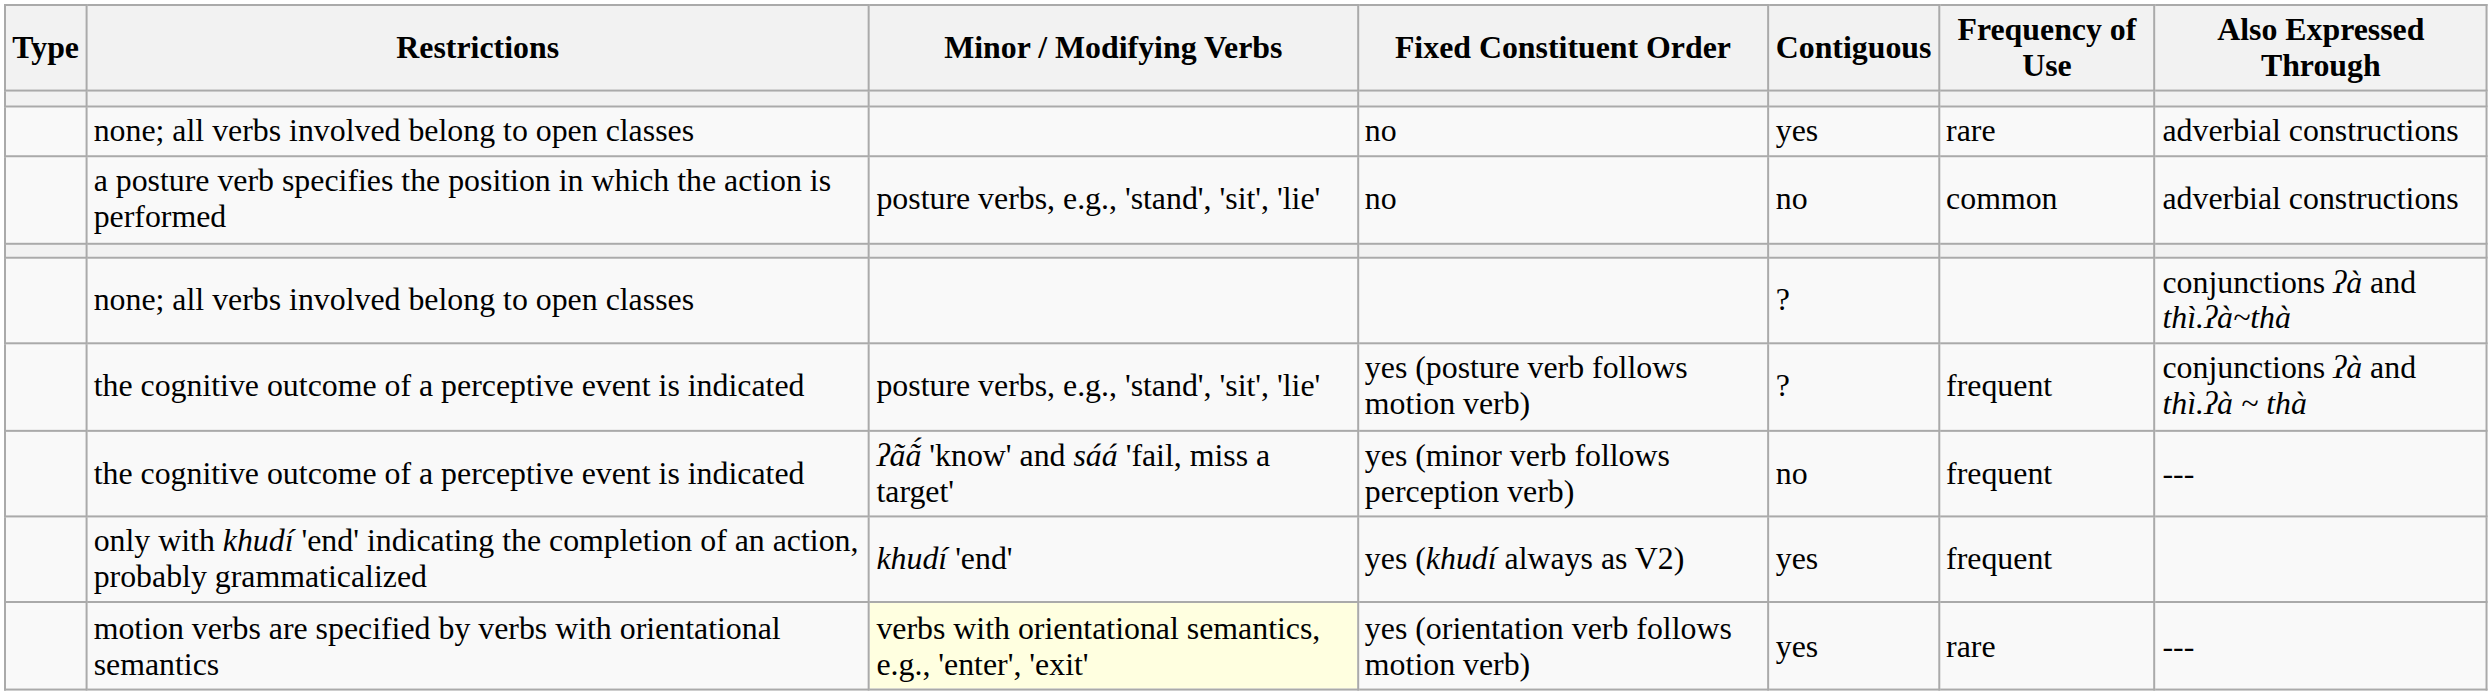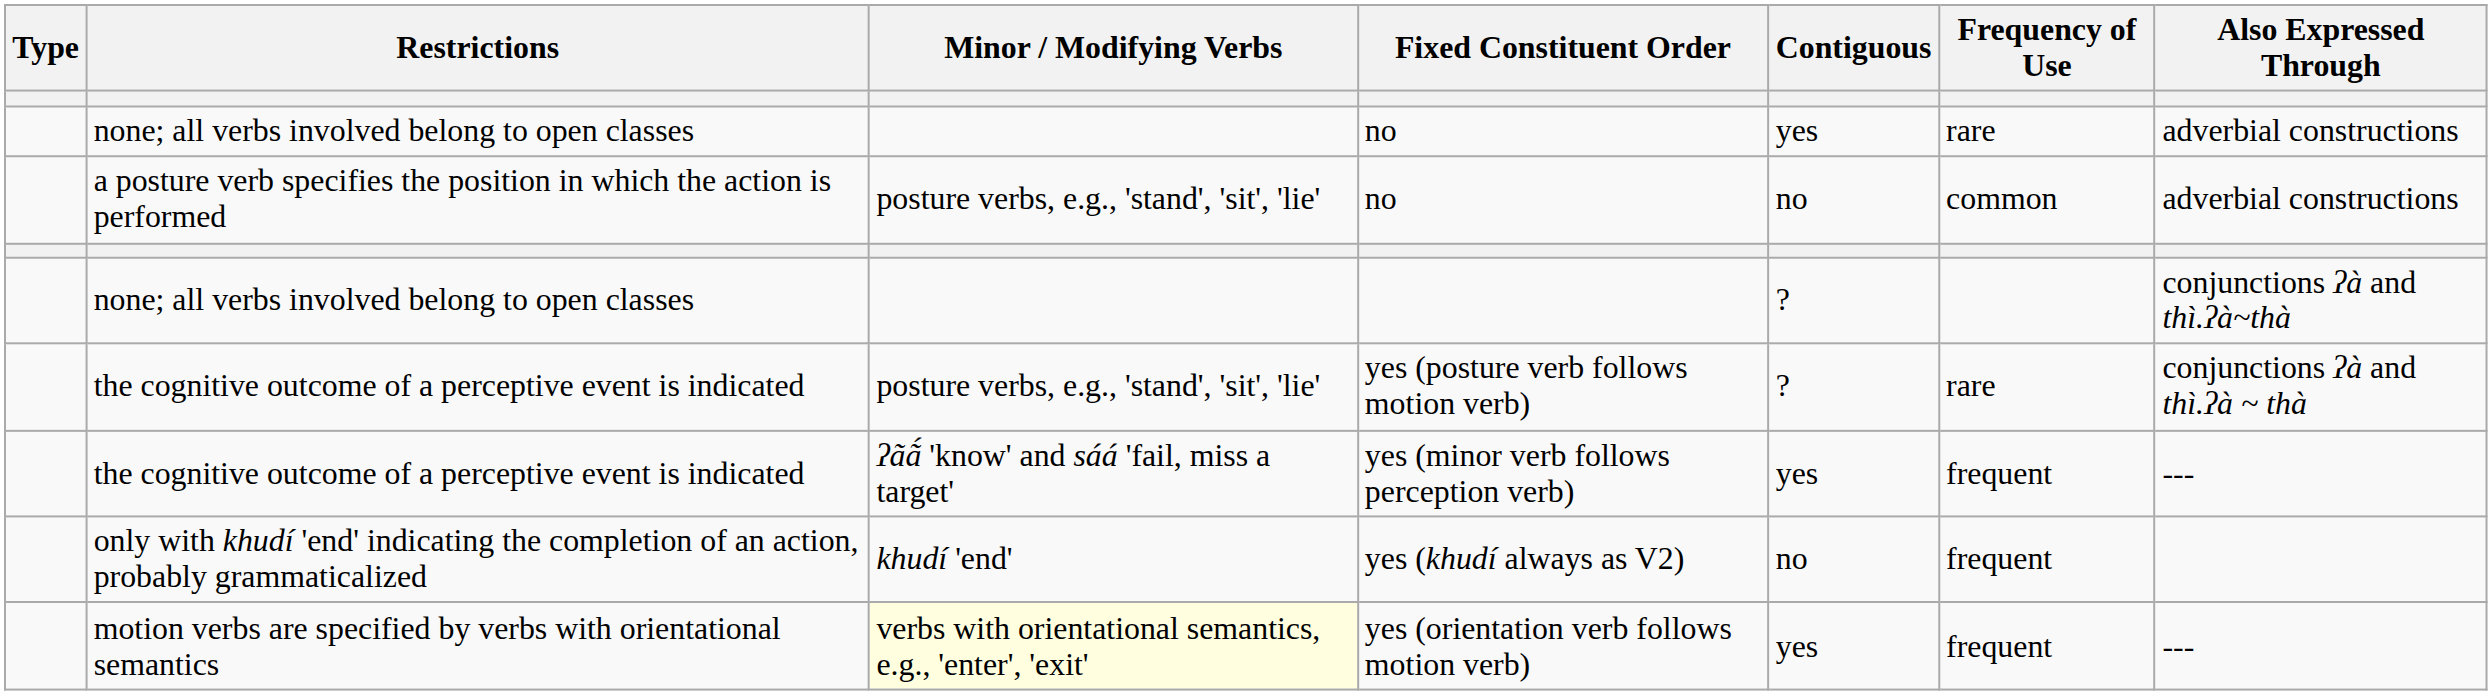yes (posture verb follows motion verb) | Frequency of Use: frequent -> rare
yes (minor verb follows perception verb) | Contiguous: no -> yes
yes (khudí always as V2) | Contiguous: yes -> no
yes (orientation verb follows motion verb) | Frequency of Use: rare -> frequent
